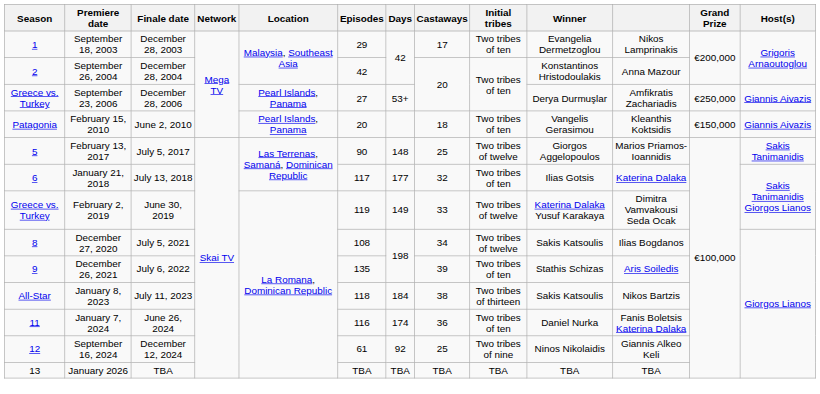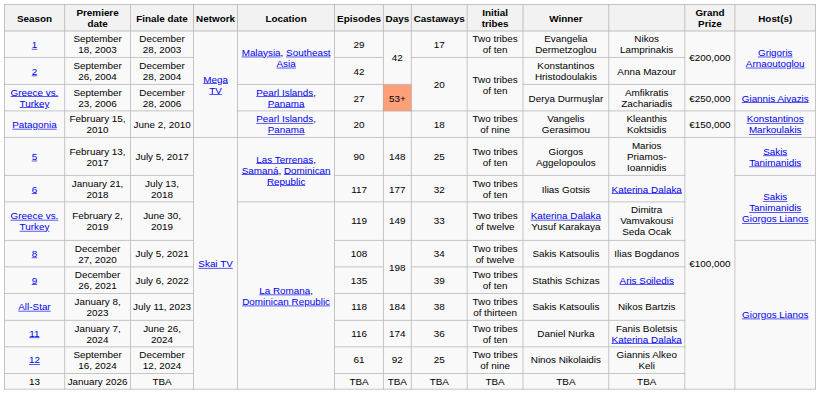September 23, 2006 | Days: no background -> lightsalmon background
February 15, 2010 | Initial tribes: Two tribes of ten -> Two tribes of nine
February 15, 2010 | Host(s): Giannis Aivazis -> Konstantinos Markoulakis
February 13, 2017 | Initial tribes: Two tribes of twelve -> Two tribes of ten
